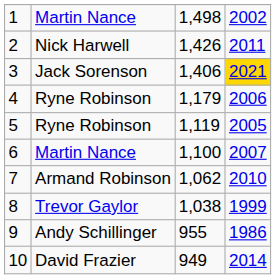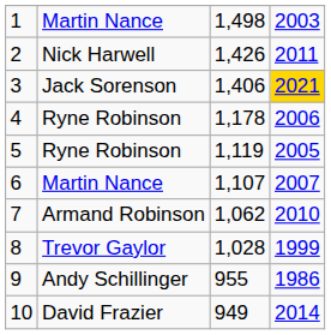1 | column 4: 2002 -> 2003
4 | column 3: 1,179 -> 1,178
6 | column 3: 1,100 -> 1,107
8 | column 3: 1,038 -> 1,028
